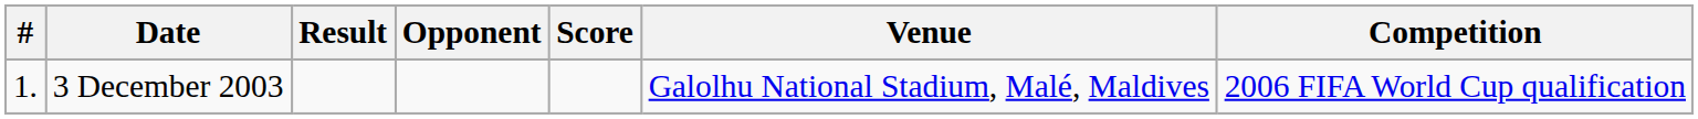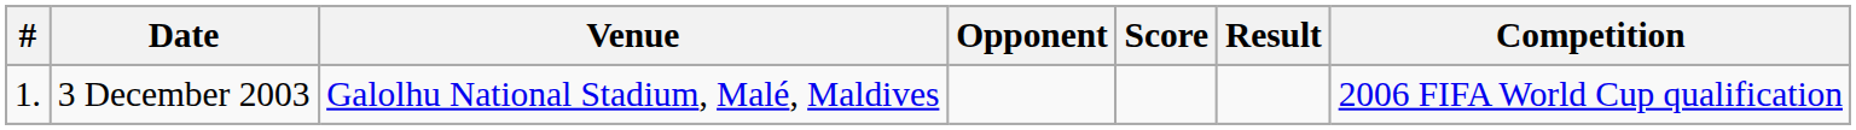columns swapped: Venue <-> Result
